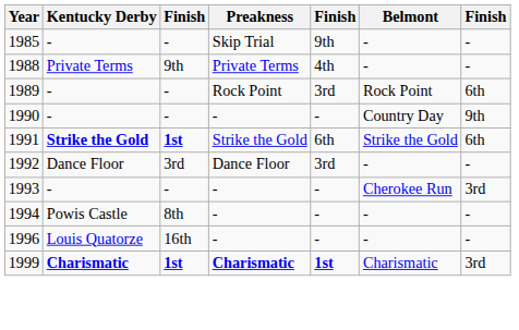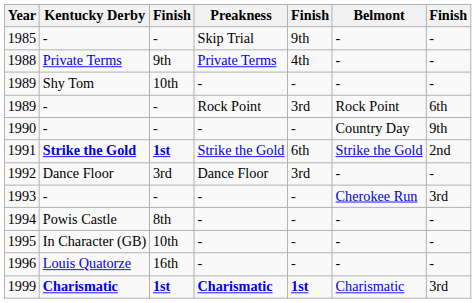+ row: 1989 | Shy Tom | 10th | - | - | - | -
1991 | column 7: 6th -> 2nd
+ row: 1995 | In Character (GB) | 10th | - | - | - | -
